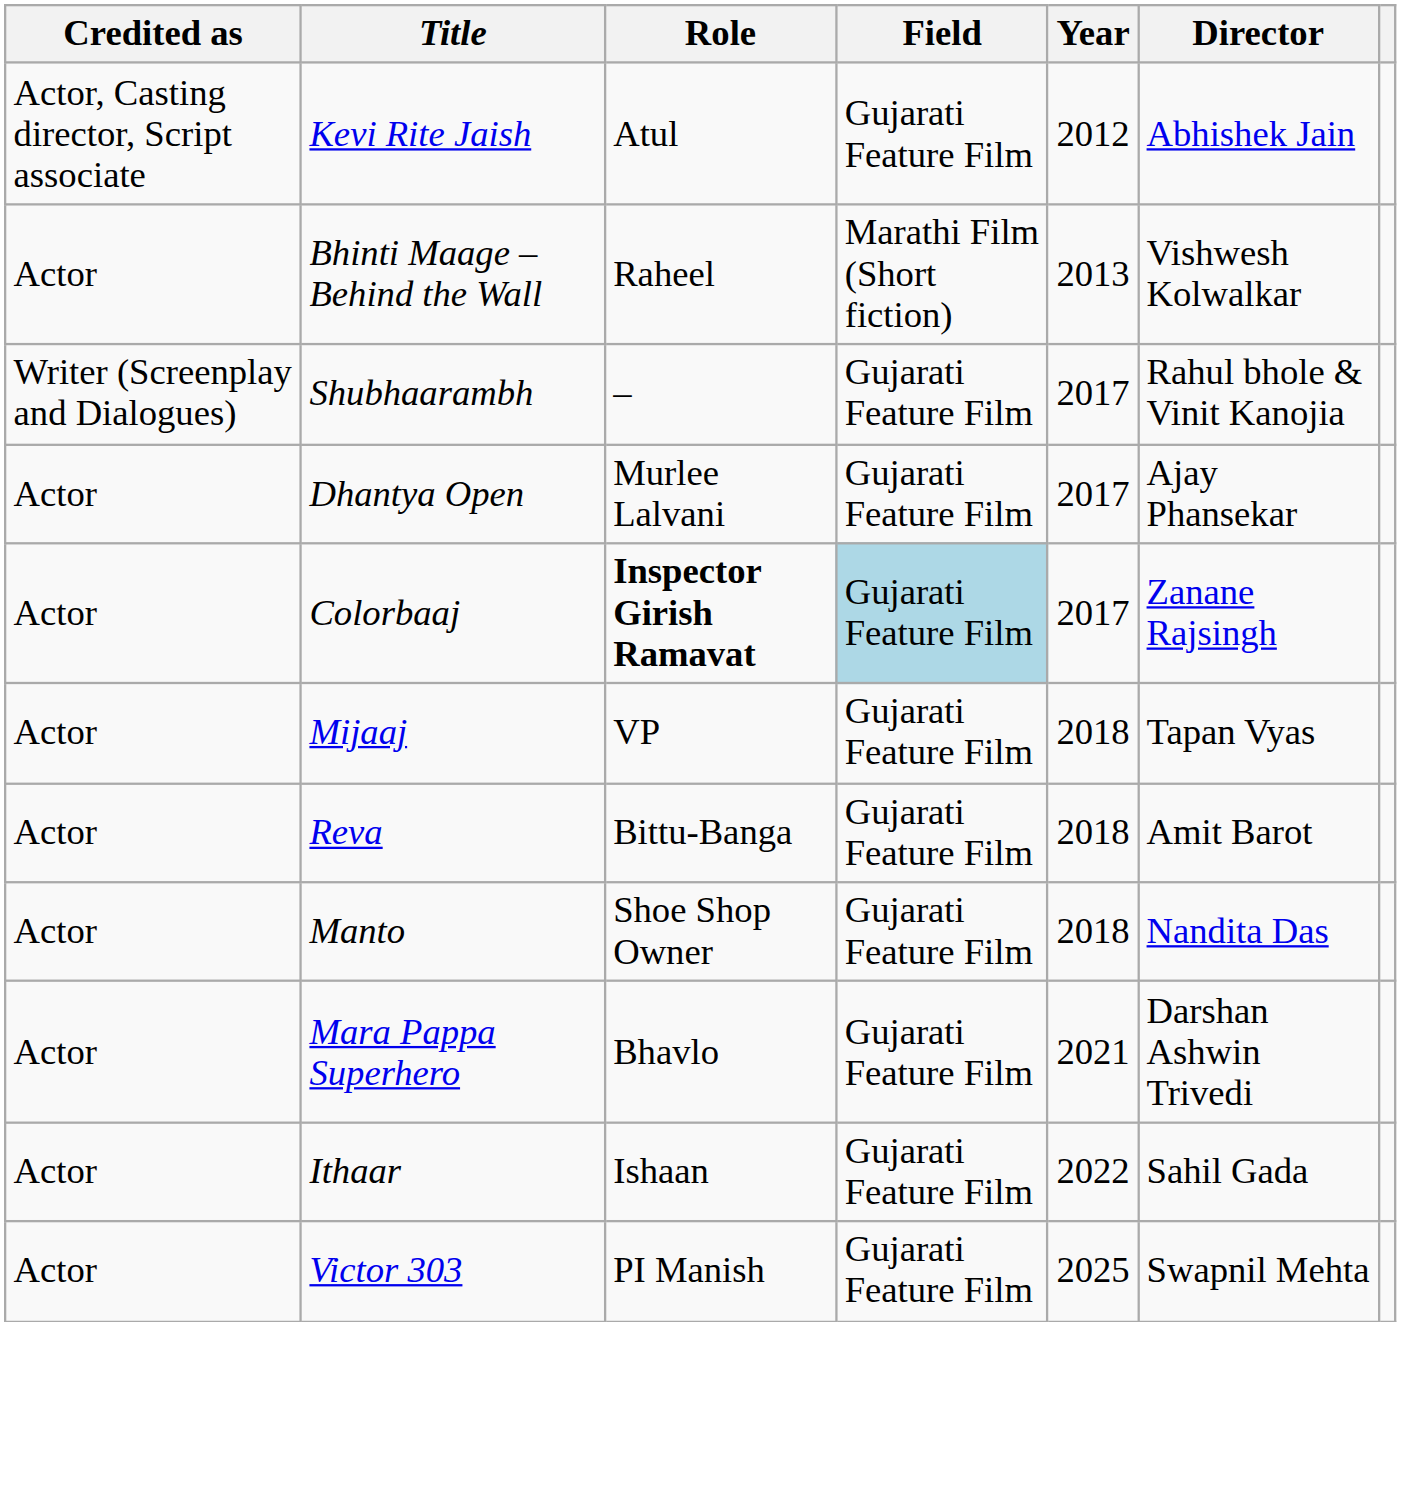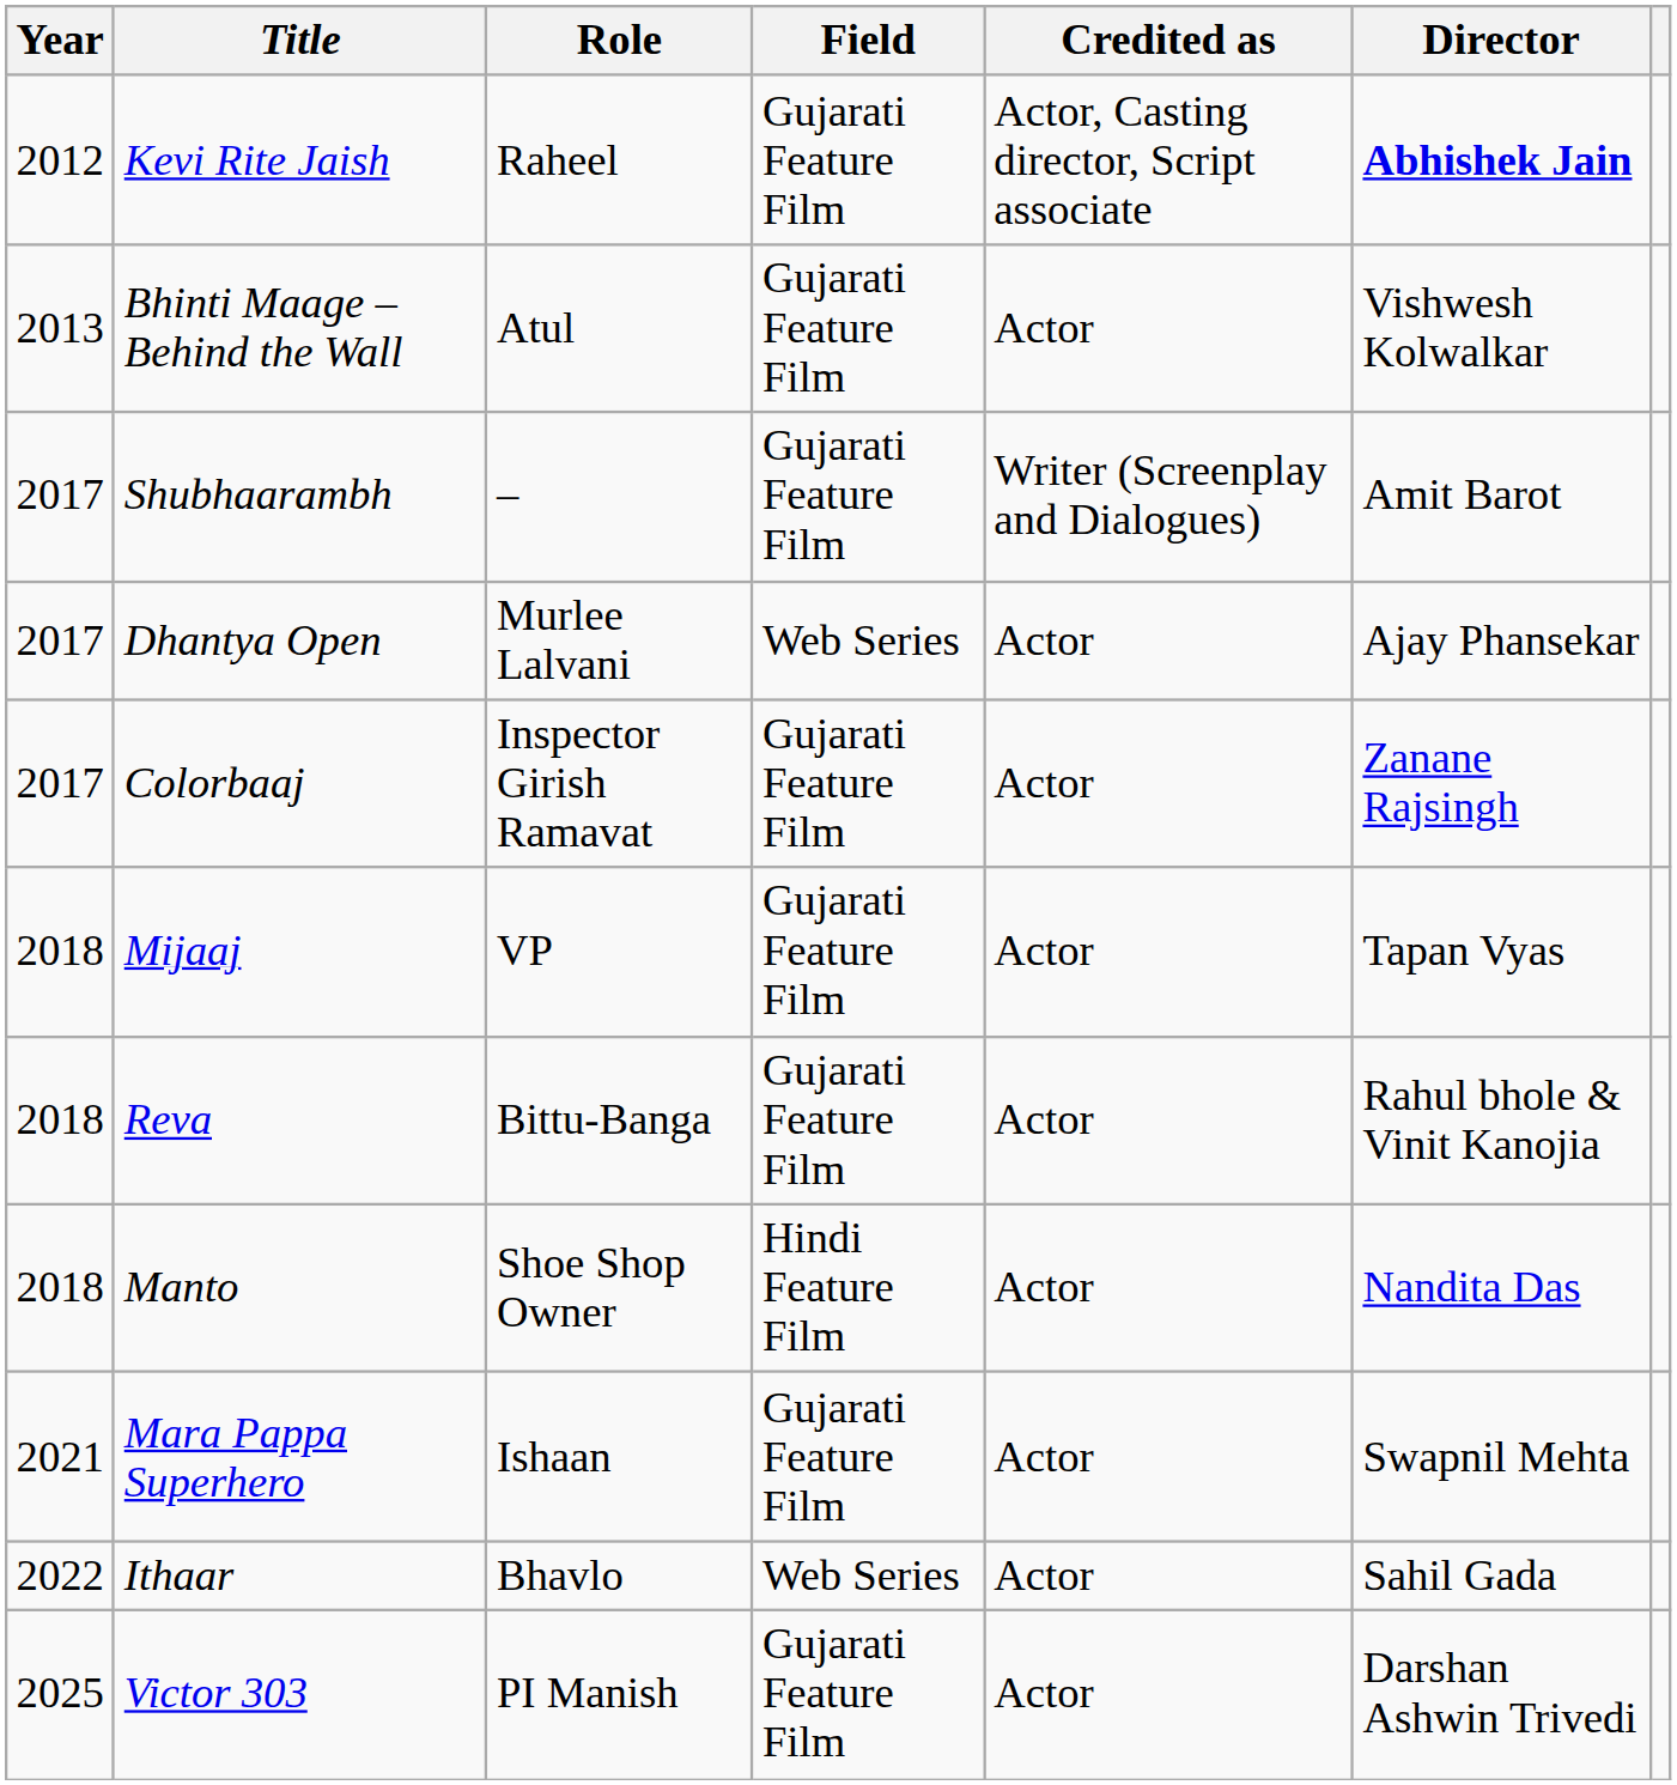columns swapped: Year <-> Credited as
Kevi Rite Jaish | Role: Atul -> Raheel
Kevi Rite Jaish | Director: normal -> bold
Bhinti Maage – Behind the Wall | Role: Raheel -> Atul
Bhinti Maage – Behind the Wall | Field: Marathi Film (Short fiction) -> Gujarati Feature Film
Shubhaarambh | Director: Rahul bhole & Vinit Kanojia -> Amit Barot
Dhantya Open | Field: Gujarati Feature Film -> Web Series
Colorbaaj | Role: bold -> normal
Colorbaaj | Field: lightblue background -> no background
Reva | Director: Amit Barot -> Rahul bhole & Vinit Kanojia
Manto | Field: Gujarati Feature Film -> Hindi Feature Film
Mara Pappa Superhero | Role: Bhavlo -> Ishaan
Mara Pappa Superhero | Director: Darshan Ashwin Trivedi -> Swapnil Mehta
Ithaar | Role: Ishaan -> Bhavlo
Ithaar | Field: Gujarati Feature Film -> Web Series
Victor 303 | Director: Swapnil Mehta -> Darshan Ashwin Trivedi
